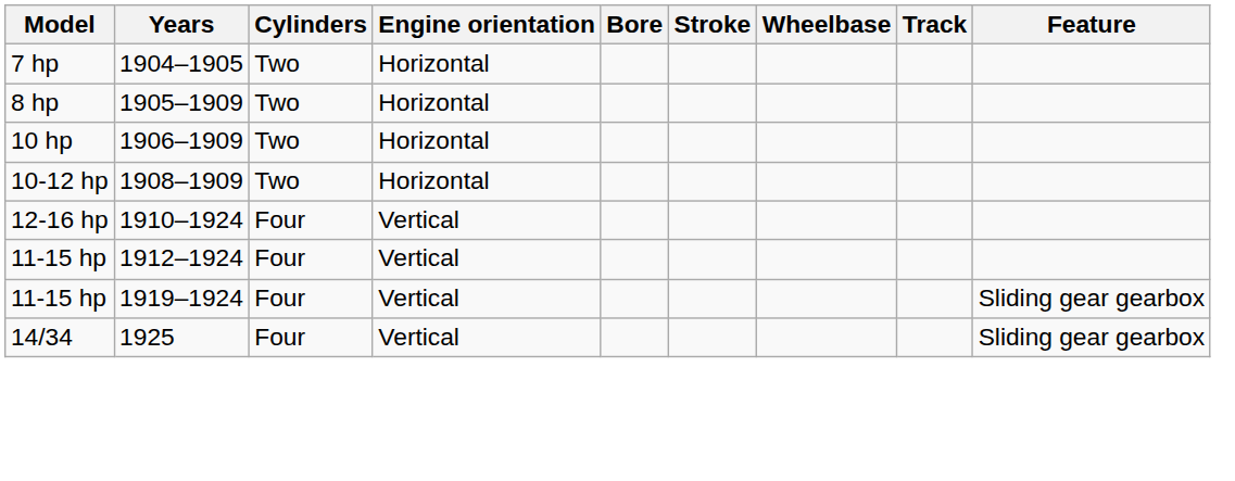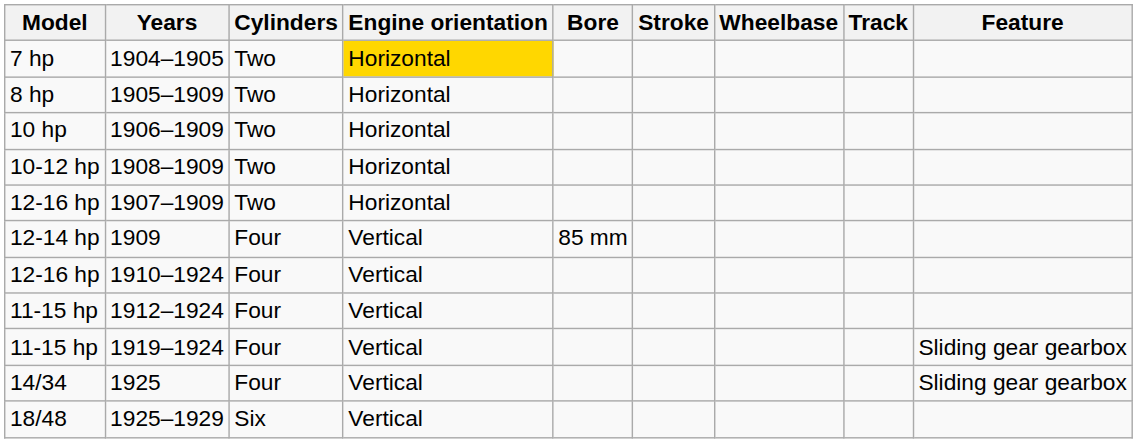1904–1905 | Engine orientation: no background -> gold background
+ row: 12-16 hp | 1907–1909 | Two | Horizontal
+ row: 12-14 hp | 1909 | Four | Vertical | 85 mm
+ row: 18/48 | 1925–1929 | Six | Vertical
